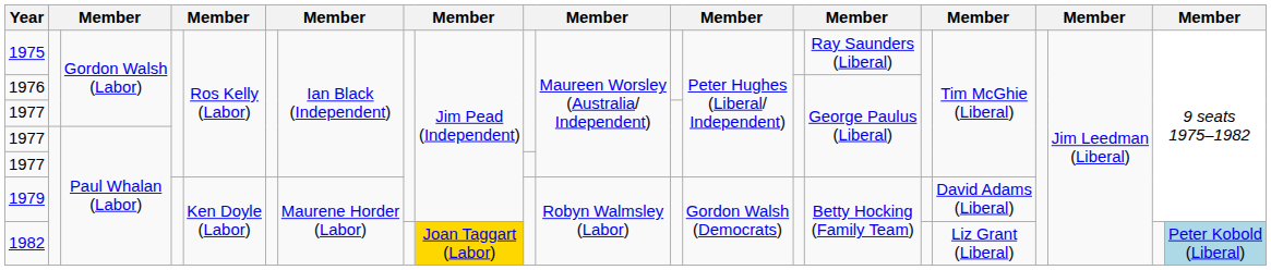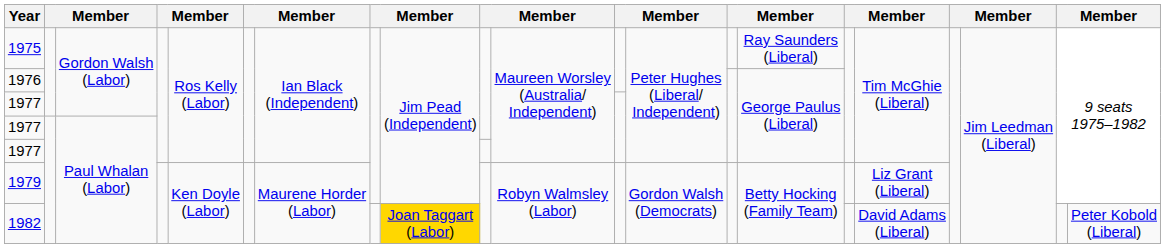1979 | column 17: David Adams (Liberal) -> Liz Grant (Liberal)
1982 | column 17: Liz Grant (Liberal) -> David Adams (Liberal)
1982 | column 21: lightblue background -> no background
